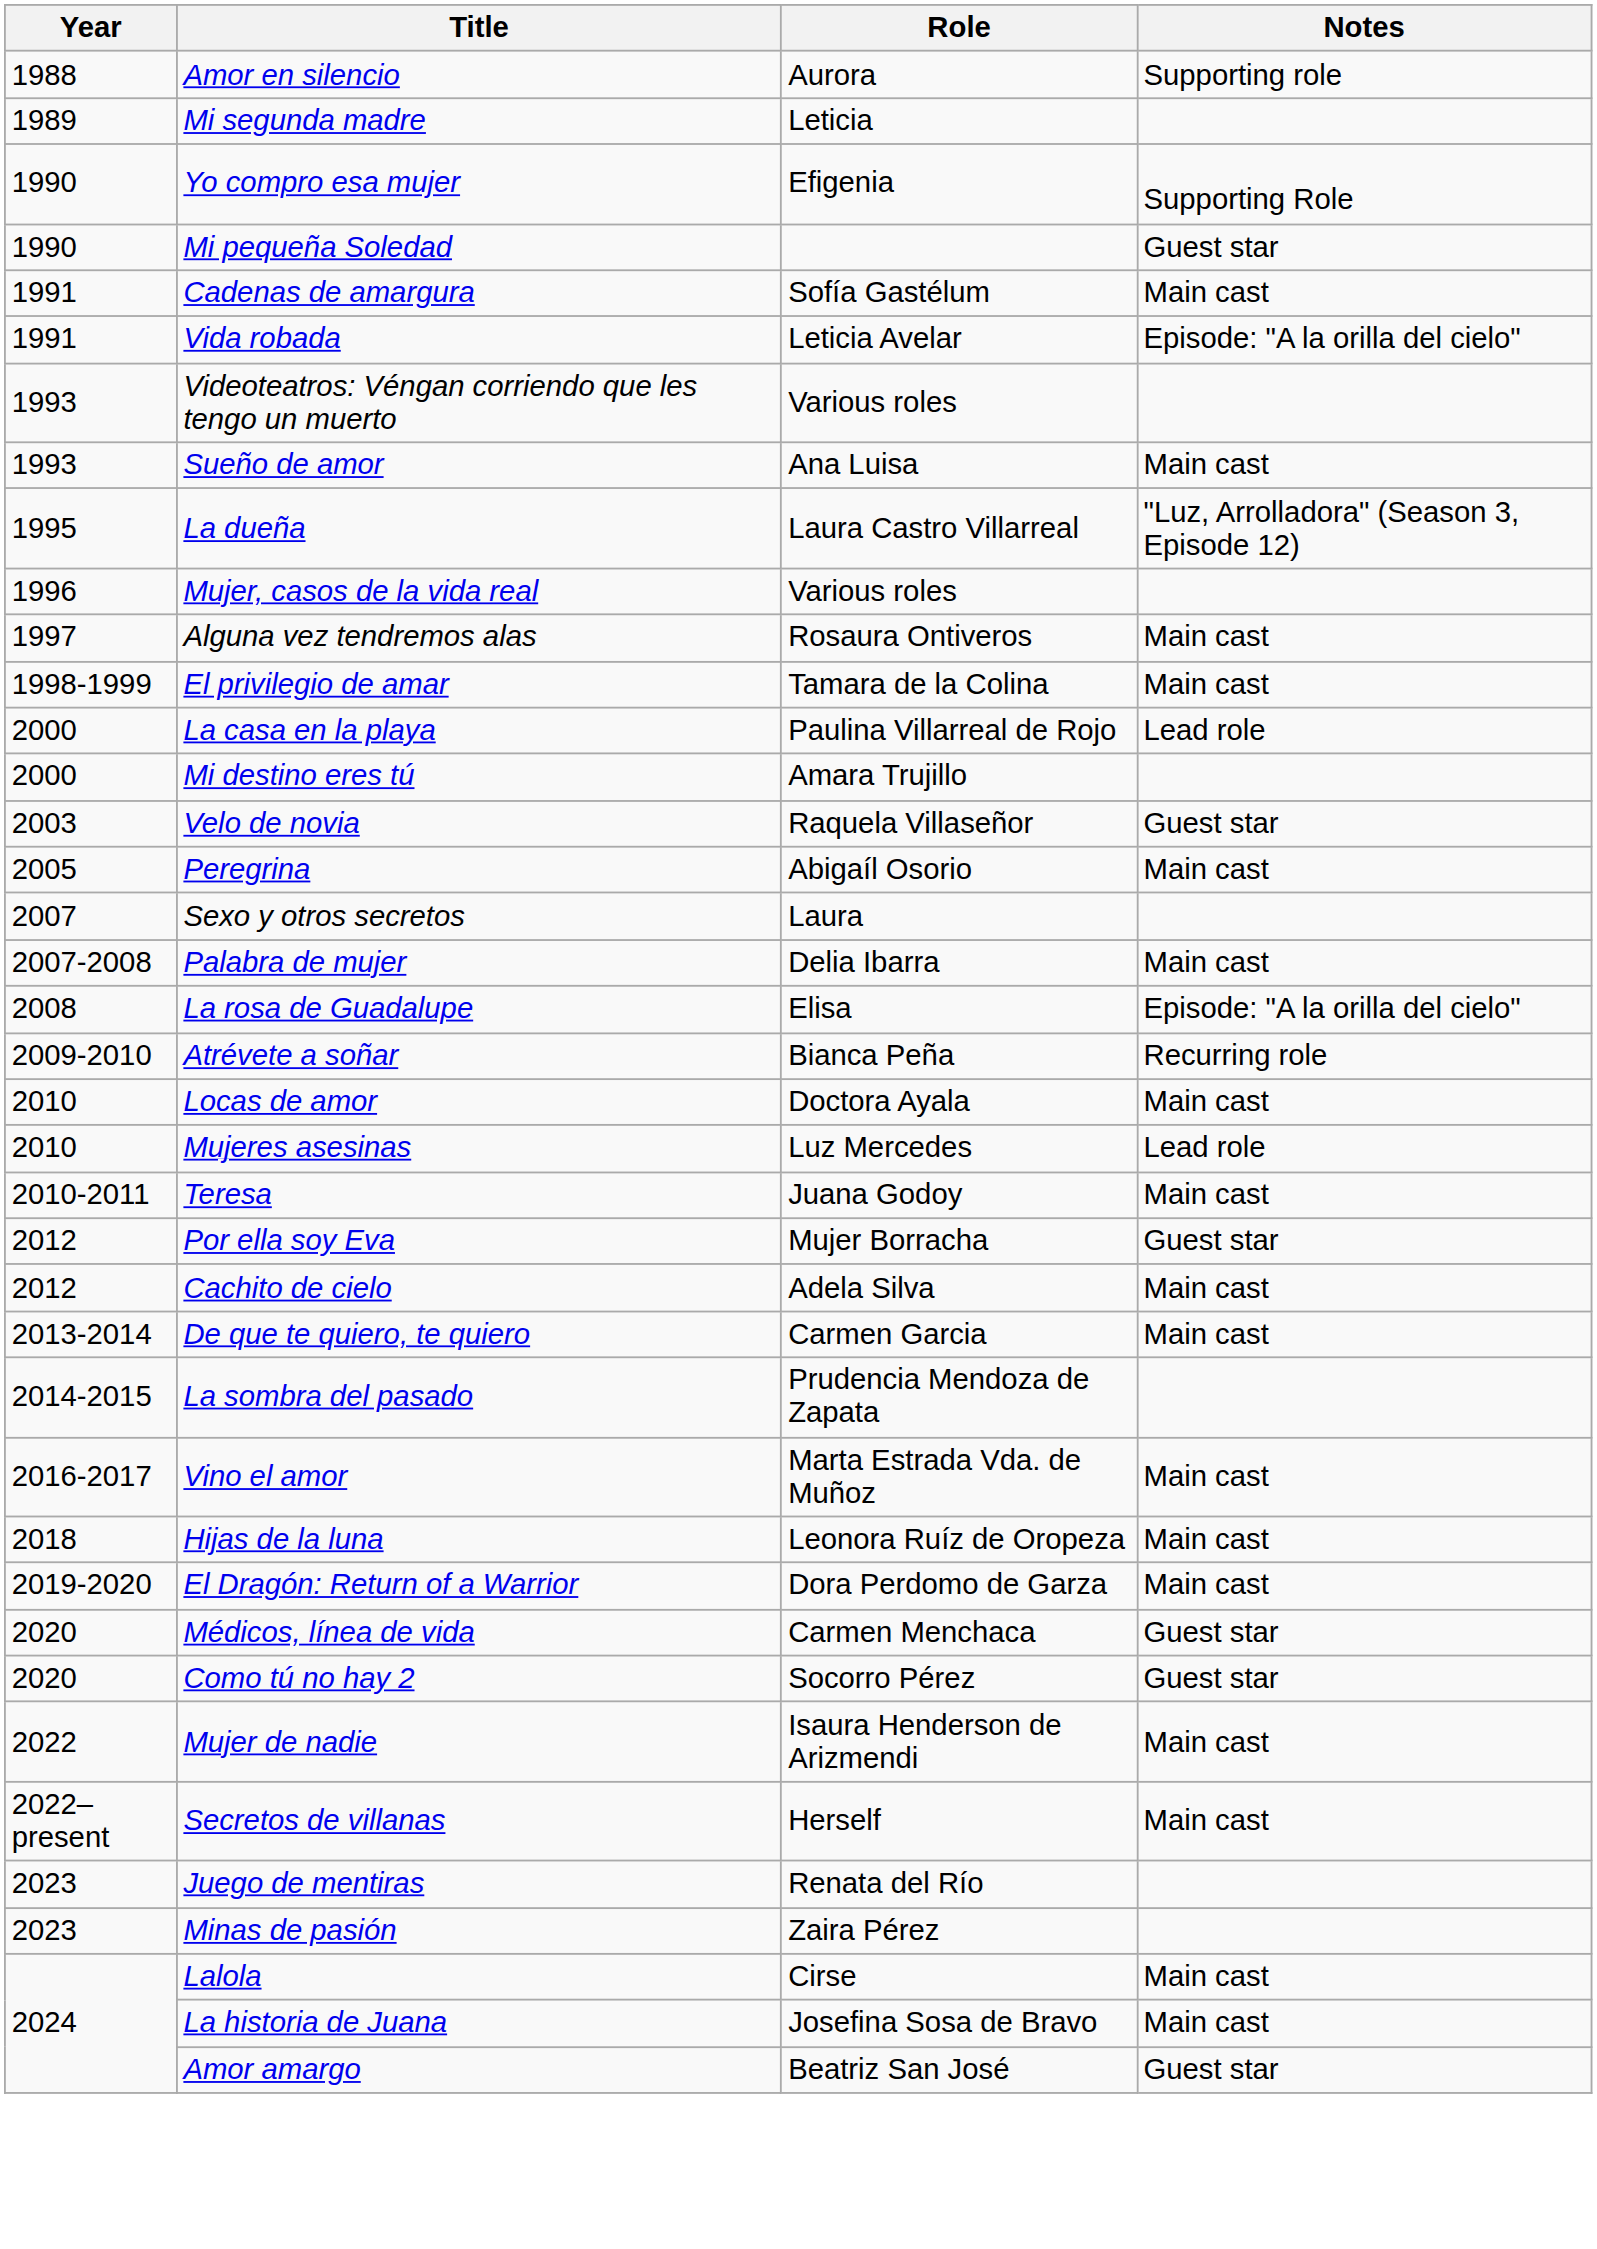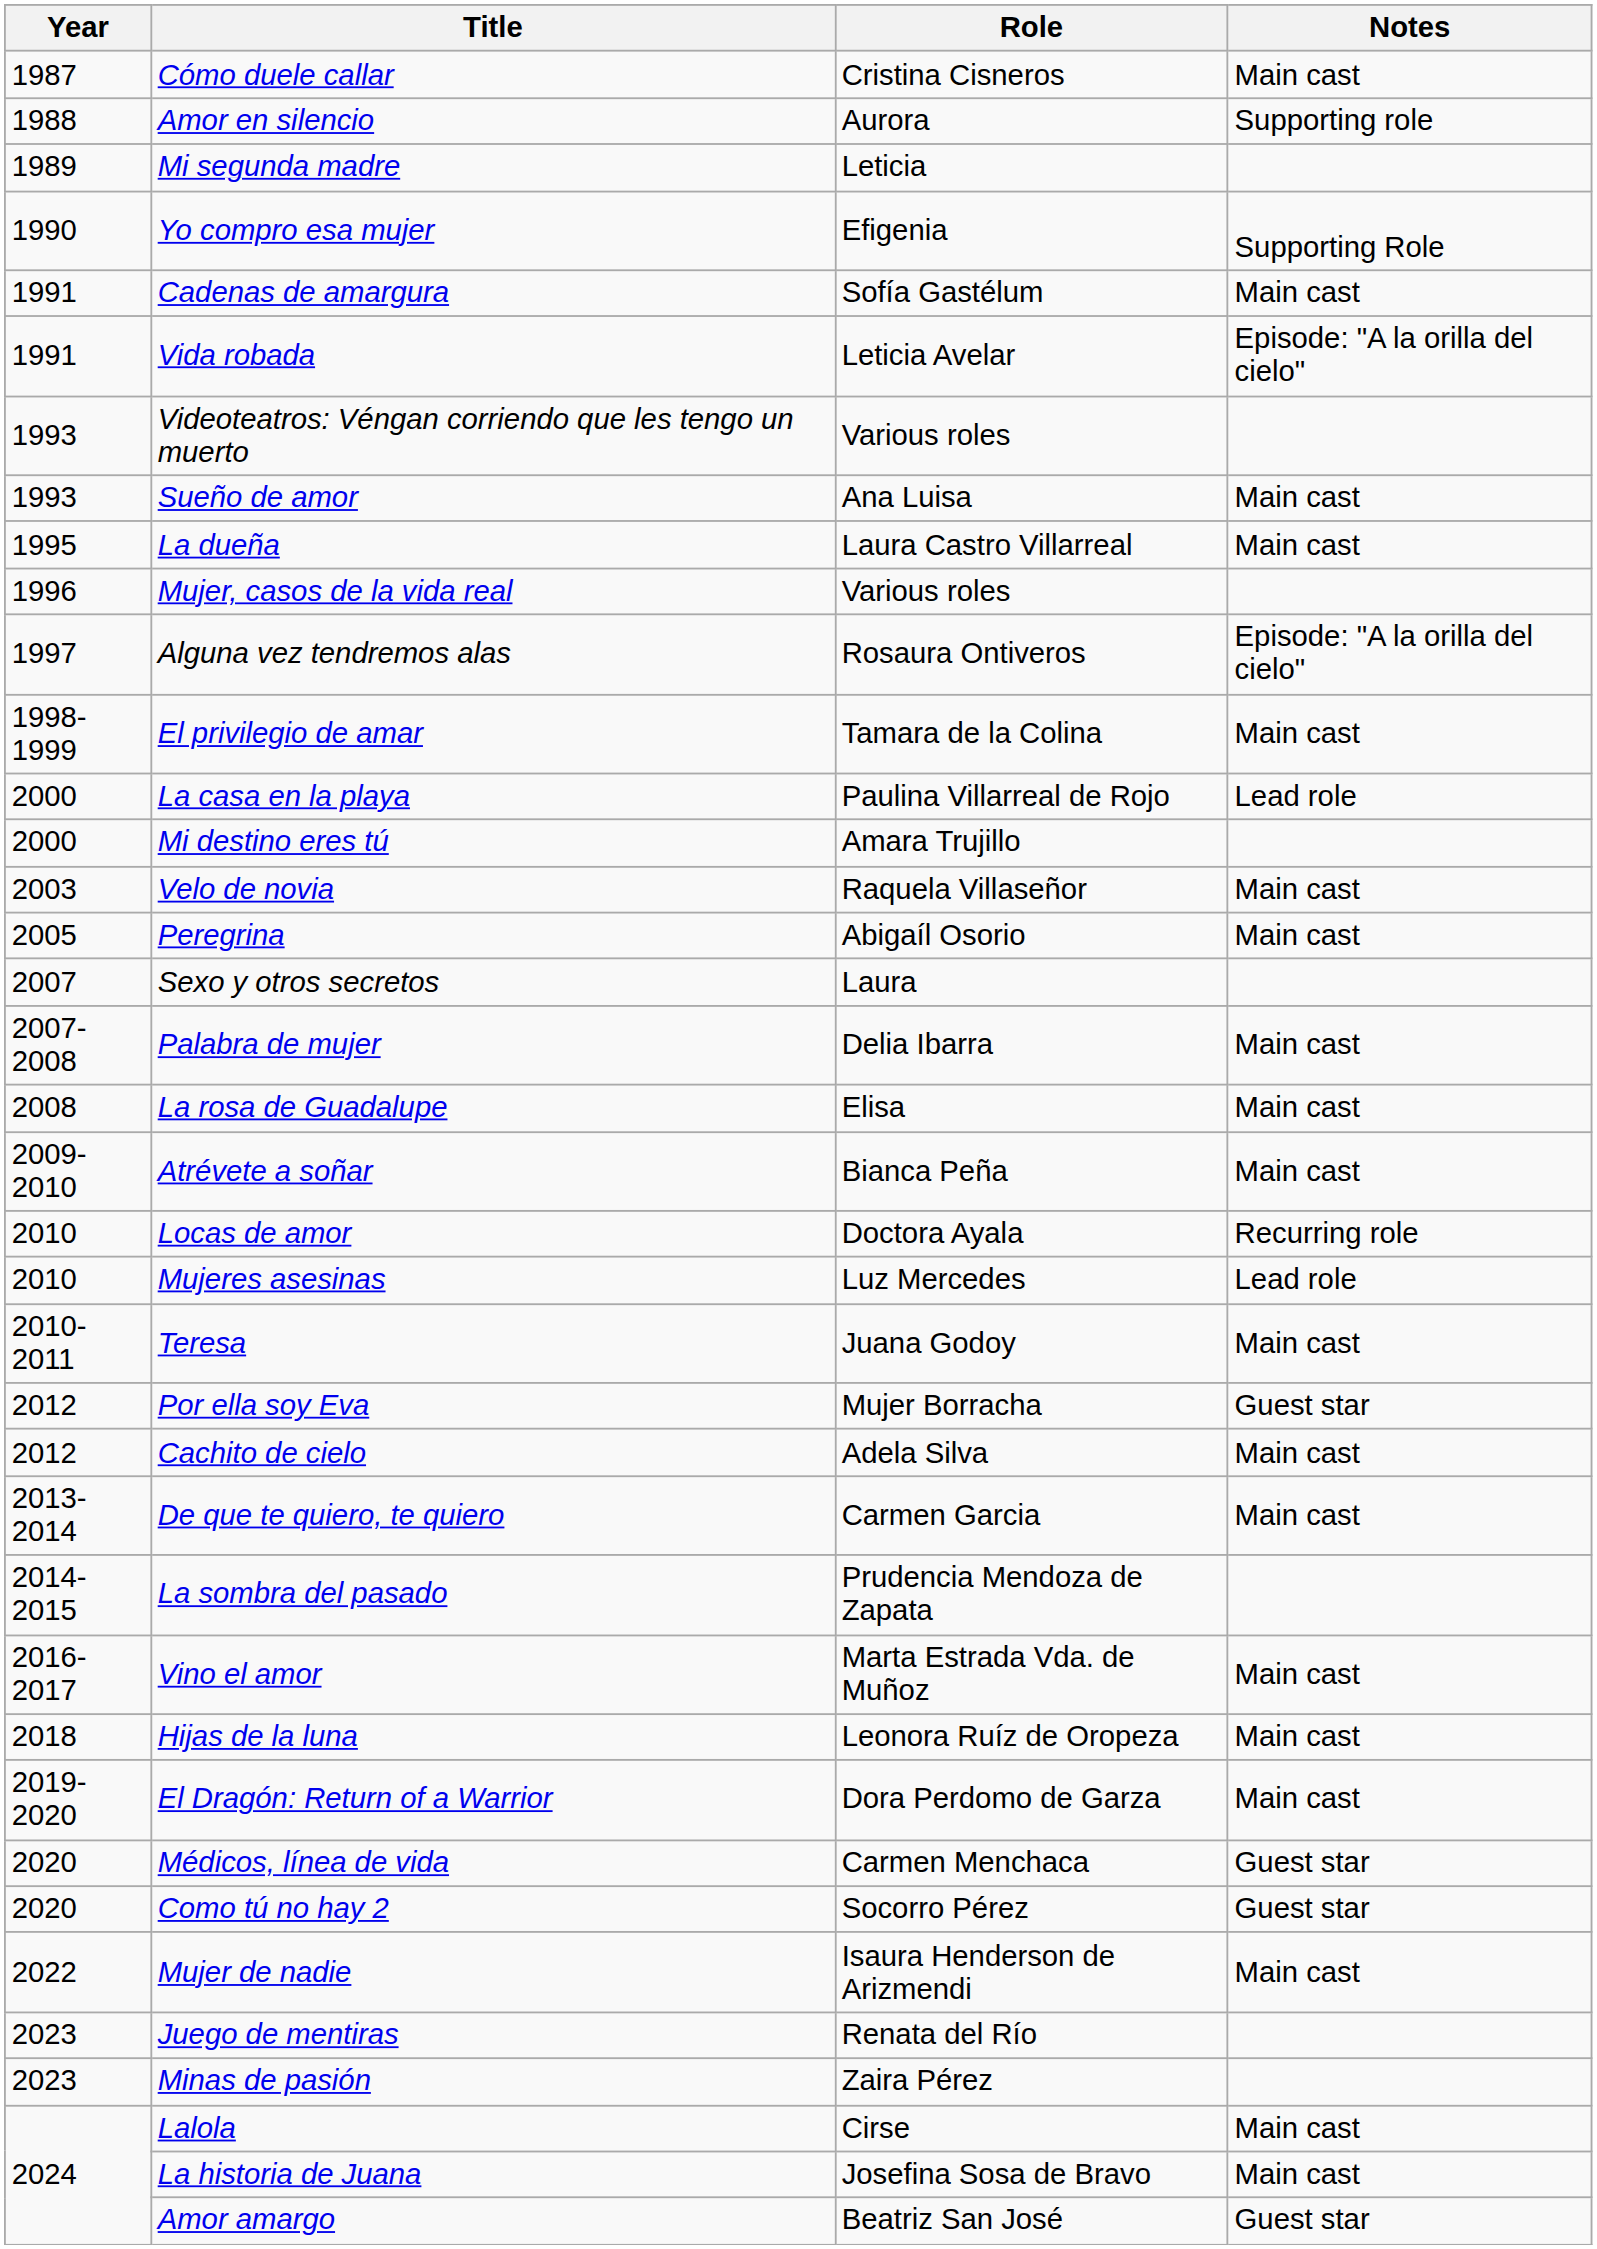+ row: 1987 | Cómo duele callar | Cristina Cisneros | Main cast
- row: 1990 | Mi pequeña Soledad | Guest star
La dueña | Notes: "Luz, Arrolladora" (Season 3, Episode 12) -> Main cast
Alguna vez tendremos alas | Notes: Main cast -> Episode: "A la orilla del cielo"
Velo de novia | Notes: Guest star -> Main cast
La rosa de Guadalupe | Notes: Episode: "A la orilla del cielo" -> Main cast
Atrévete a soñar | Notes: Recurring role -> Main cast
Locas de amor | Notes: Main cast -> Recurring role
- row: 2022–present | Secretos de villanas | Herself | Main cast
